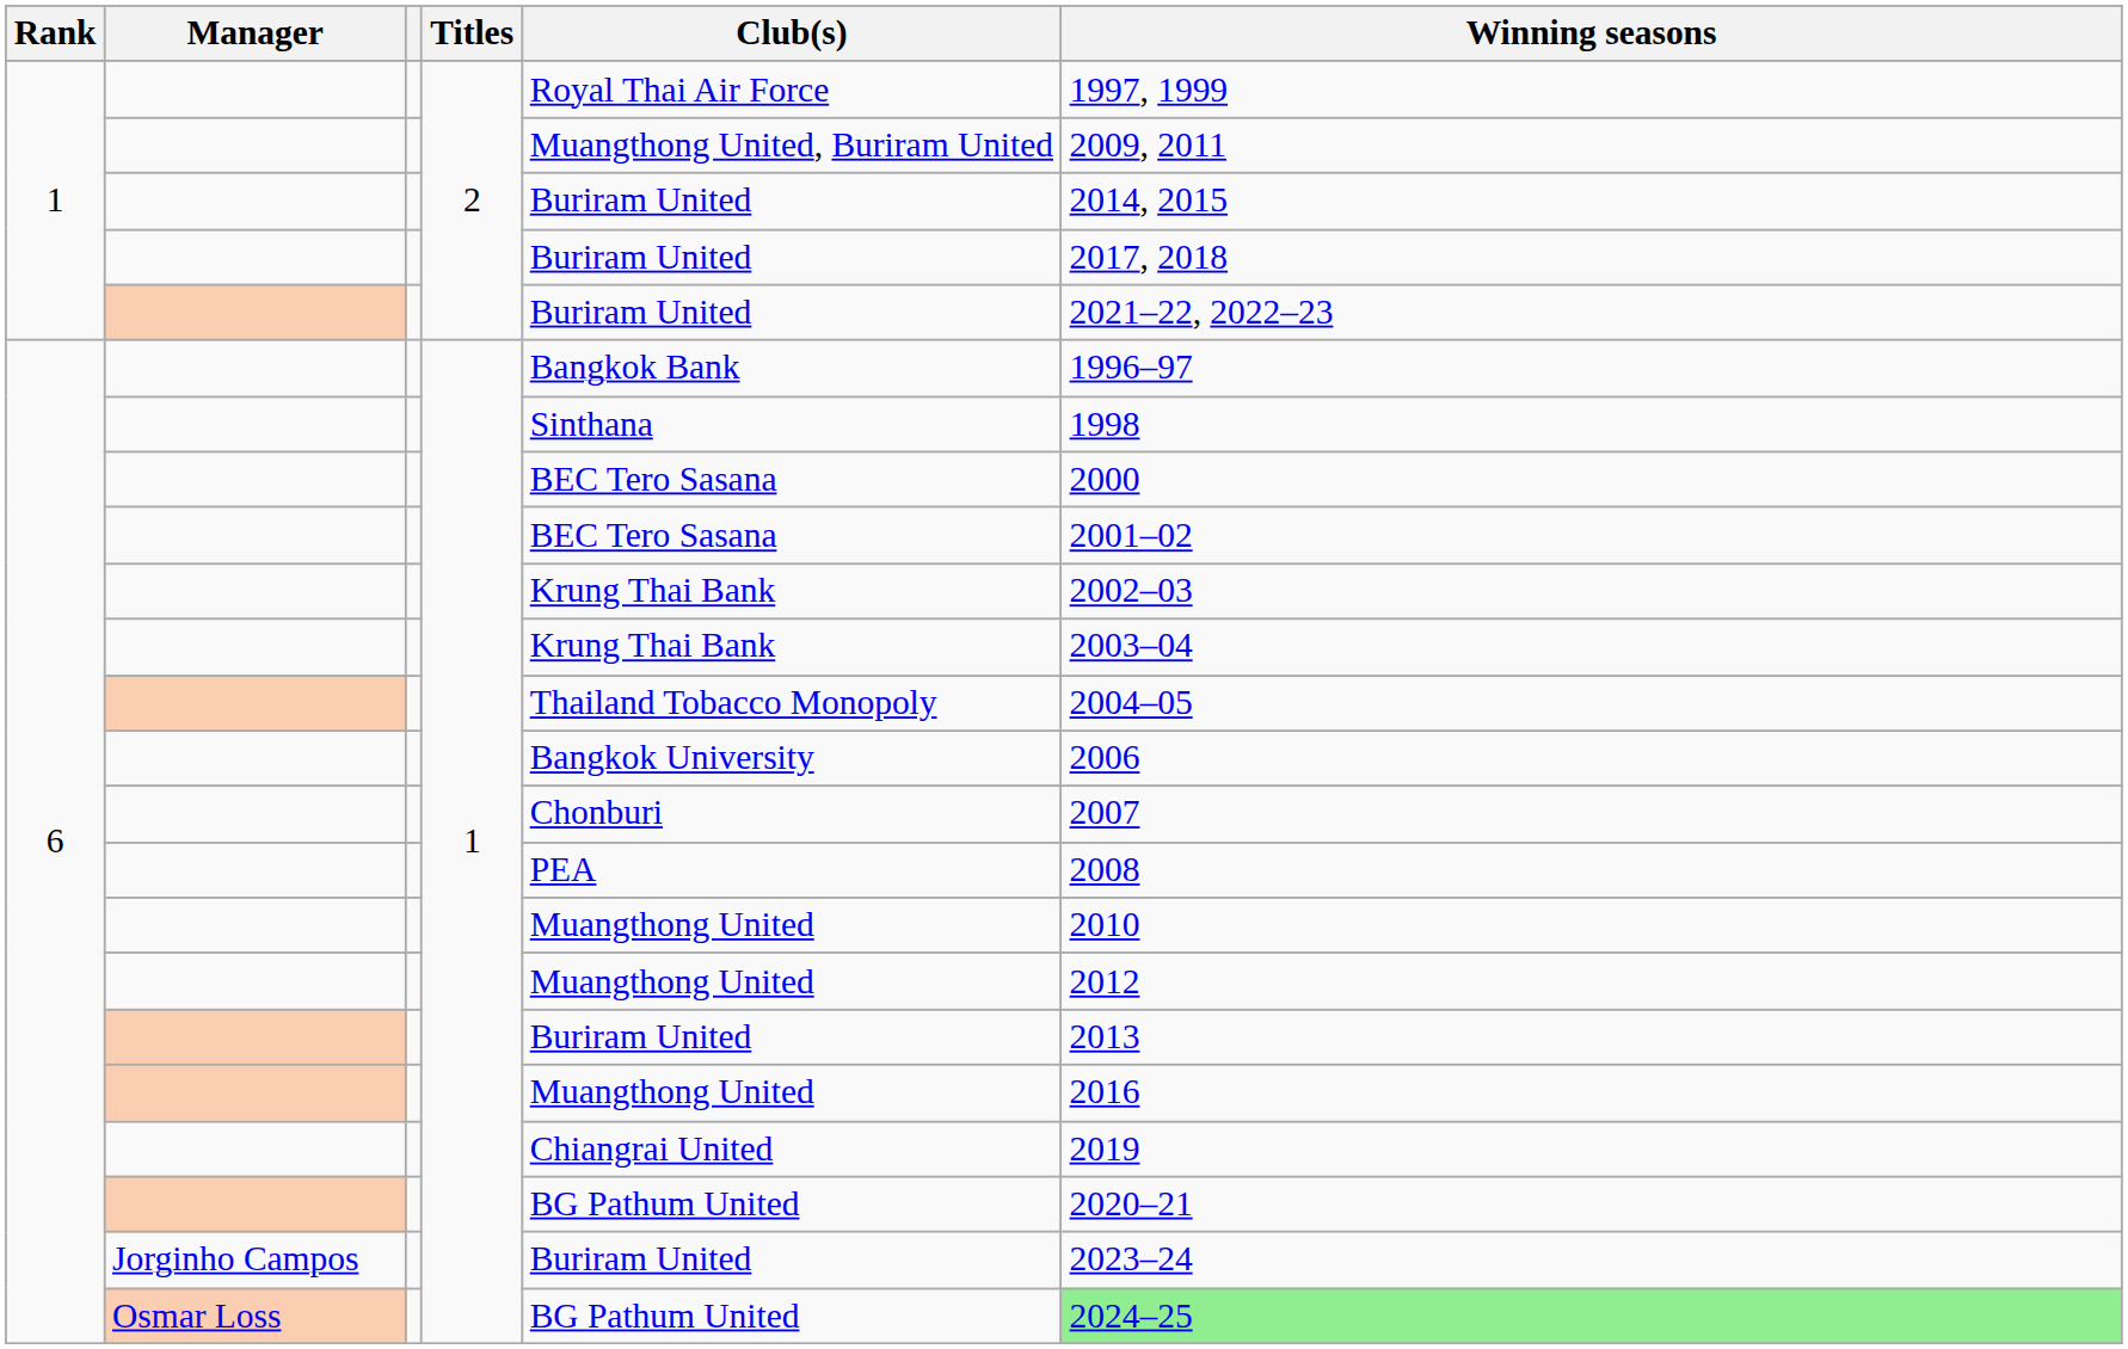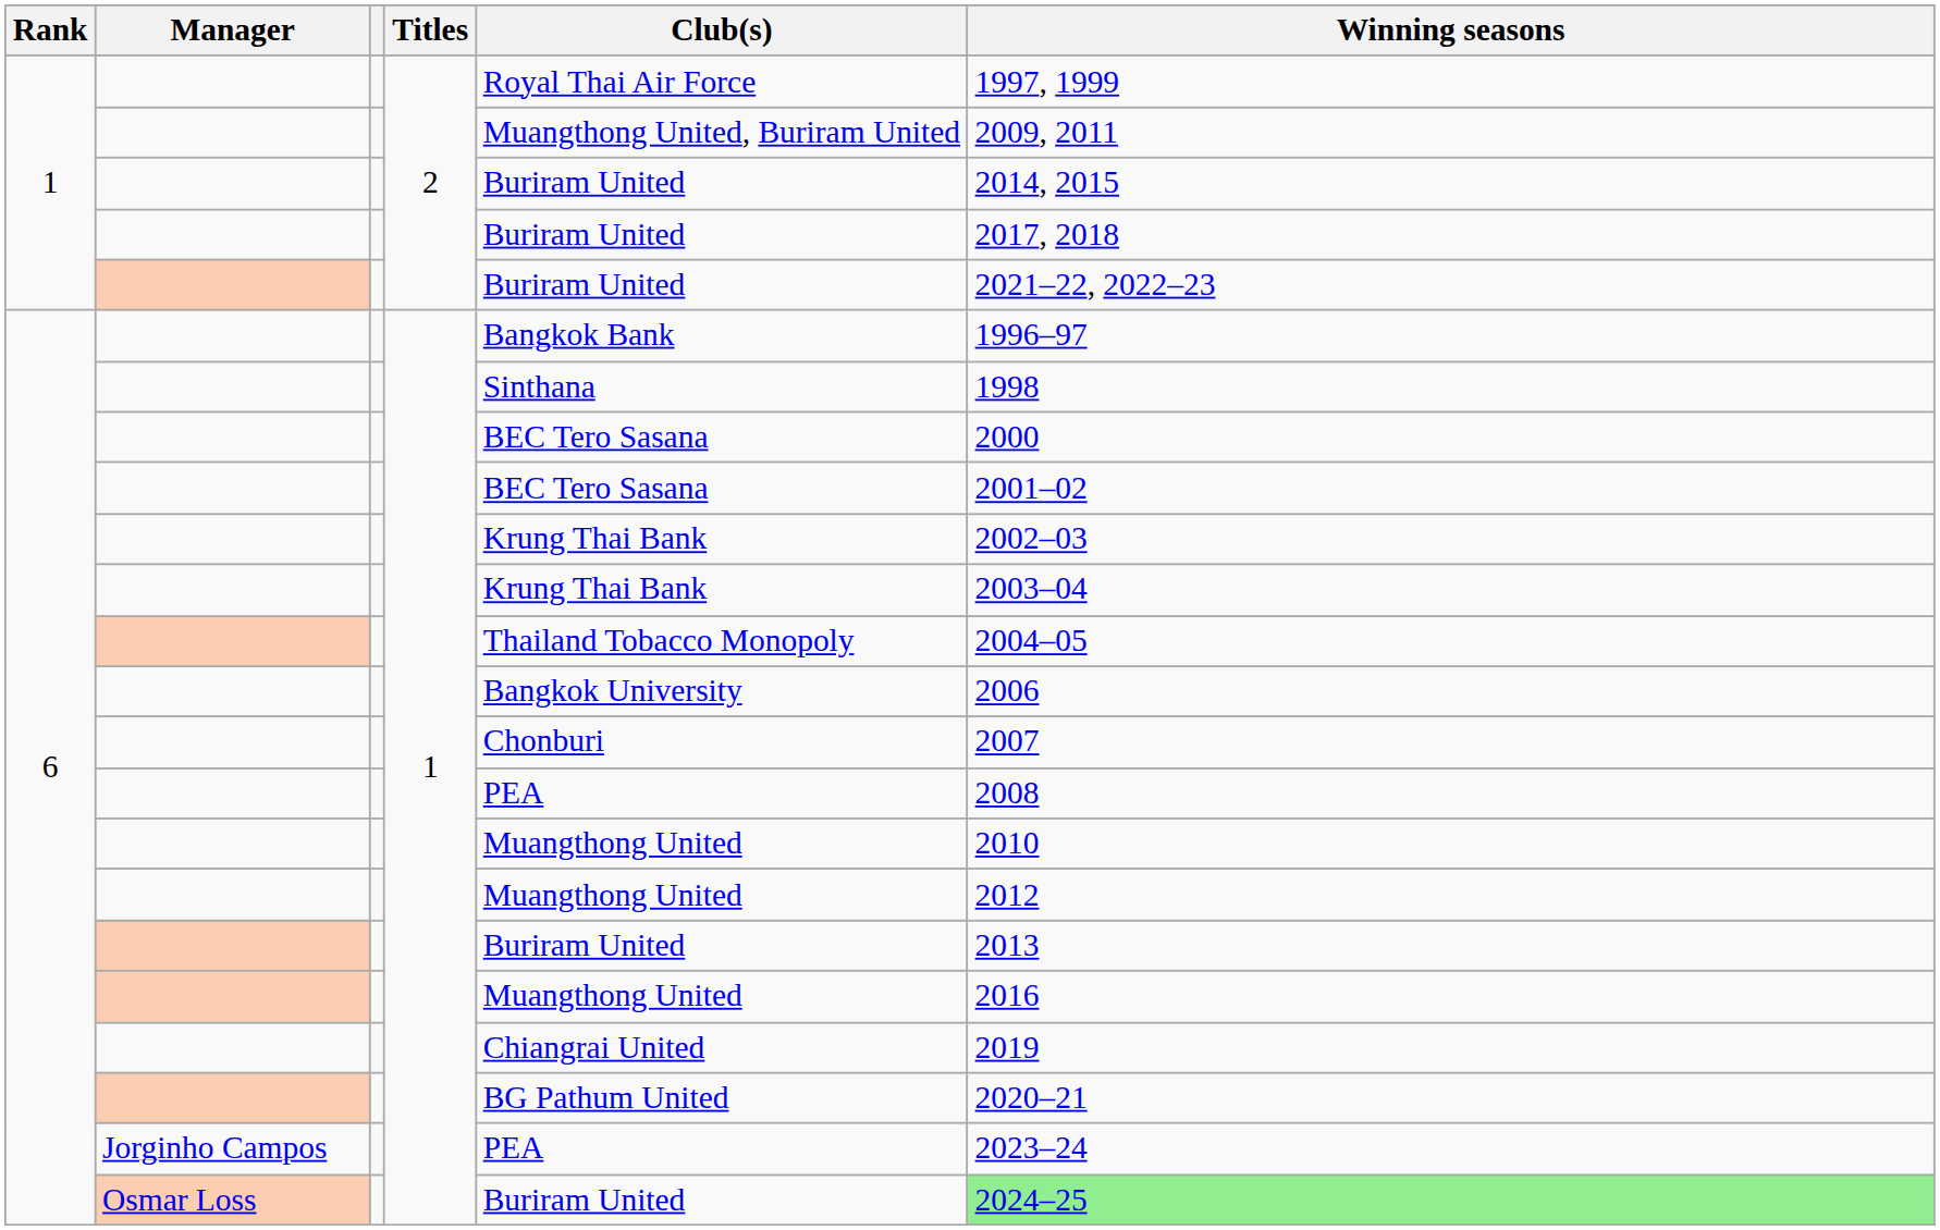Jorginho Campos | Club(s): Buriram United -> PEA
Osmar Loss | Club(s): BG Pathum United -> Buriram United
